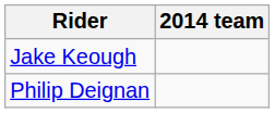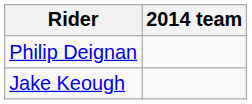rows swapped: Philip Deignan <-> Jake Keough
